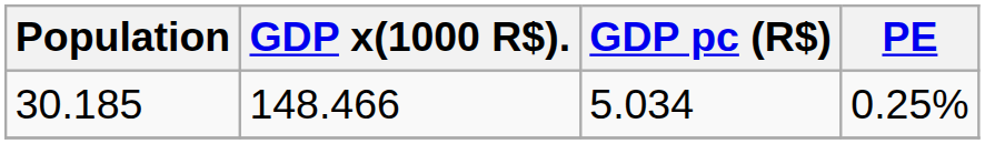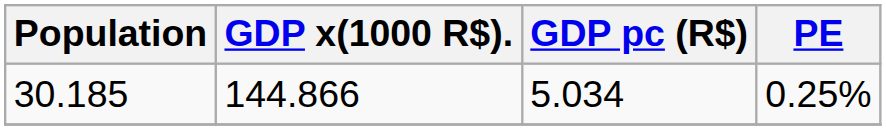30.185 | GDP x(1000 R$).: 148.466 -> 144.866
